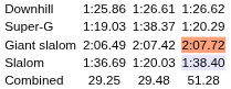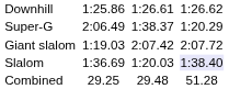Super-G | column 3: 1:19.03 -> 2:06.49
Giant slalom | column 3: 2:06.49 -> 1:19.03
Giant slalom | column 7: lightsalmon background -> no background
